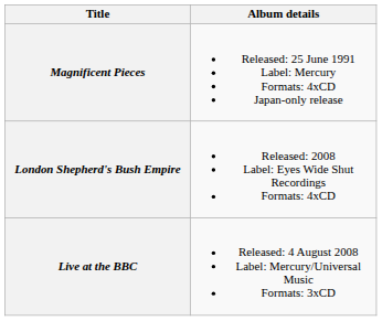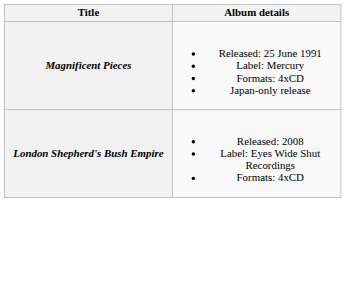- row: Live at the BBC | Released: 4 August 2008 Label: Mercury/Universal Music Formats: 3xCD
